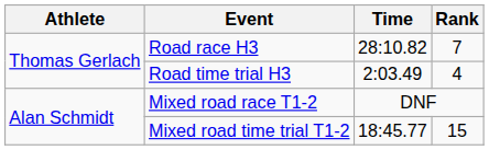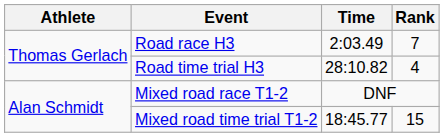Road race H3 | Time: 28:10.82 -> 2:03.49
Road time trial H3 | Time: 2:03.49 -> 28:10.82
